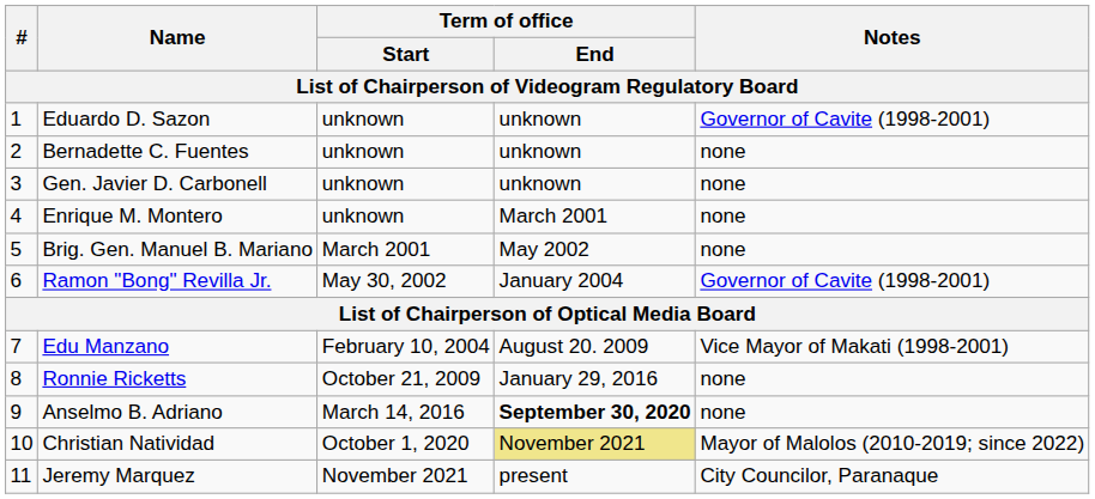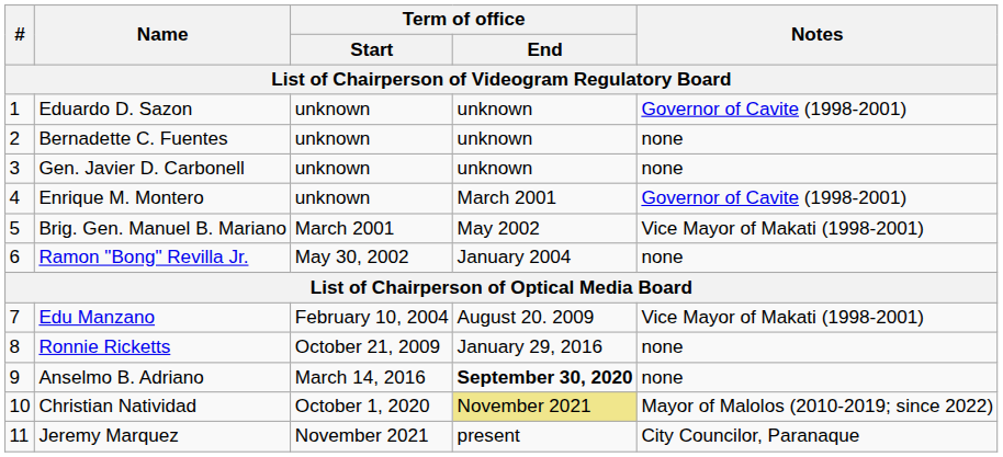Enrique M. Montero | Notes: none -> Governor of Cavite (1998-2001)
Brig. Gen. Manuel B. Mariano | Notes: none -> Vice Mayor of Makati (1998-2001)
Ramon "Bong" Revilla Jr. | Notes: Governor of Cavite (1998-2001) -> none
